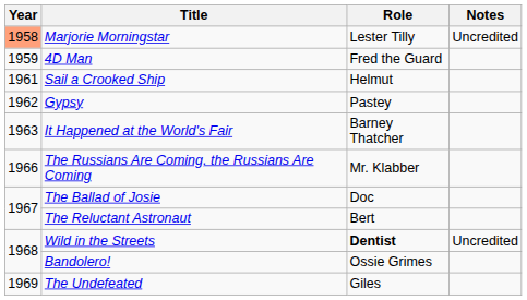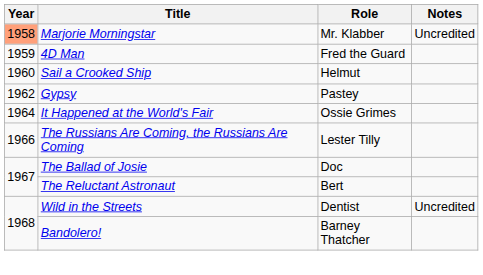Marjorie Morningstar | Role: Lester Tilly -> Mr. Klabber
Sail a Crooked Ship | Year: 1961 -> 1960
It Happened at the World's Fair | Year: 1963 -> 1964
It Happened at the World's Fair | Role: Barney Thatcher -> Ossie Grimes
The Russians Are Coming, the Russians Are Coming | Role: Mr. Klabber -> Lester Tilly
Wild in the Streets | Role: bold -> normal
Bandolero! | Role: Ossie Grimes -> Barney Thatcher
- row: 1969 | The Undefeated | Giles
